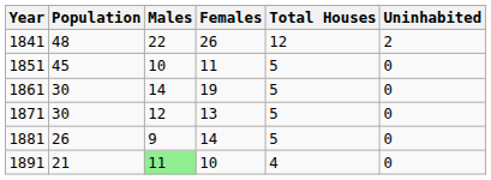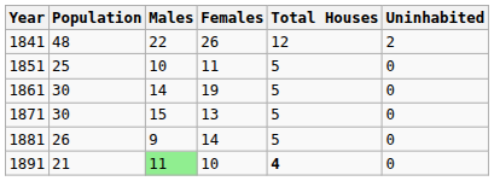1851 | Population: 45 -> 25
1871 | Males: 12 -> 15
1891 | Total Houses: normal -> bold
